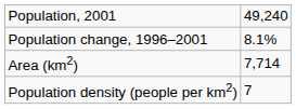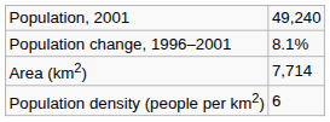Population density (people per km2) | column 2: 7 -> 6
